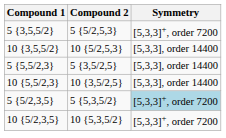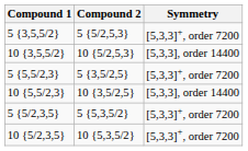5 {5,5/2,3} | Symmetry: [5,3,3], order 14400 -> [5,3,3]+, order 7200
5 {5/2,3,5} | Symmetry: lightblue background -> no background
